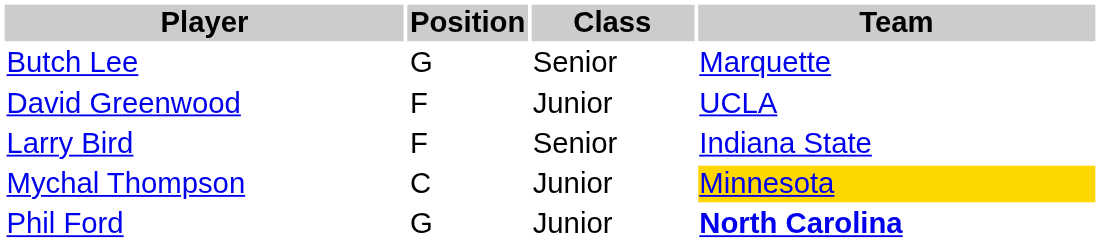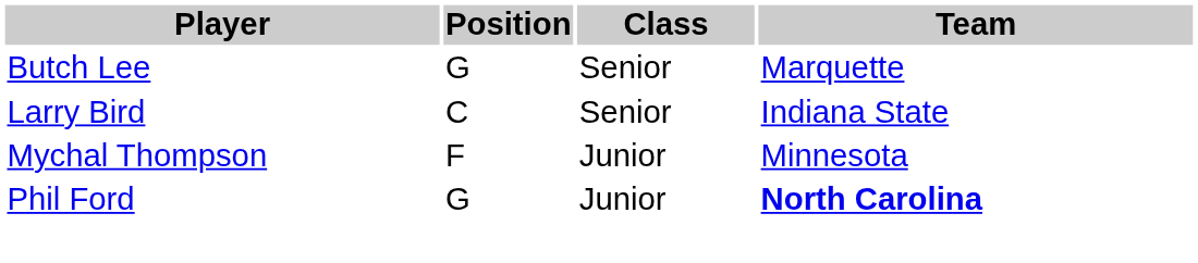- row: David Greenwood | F | Junior | UCLA
Larry Bird | Position: F -> C
Mychal Thompson | Position: C -> F
Mychal Thompson | Team: gold background -> no background
